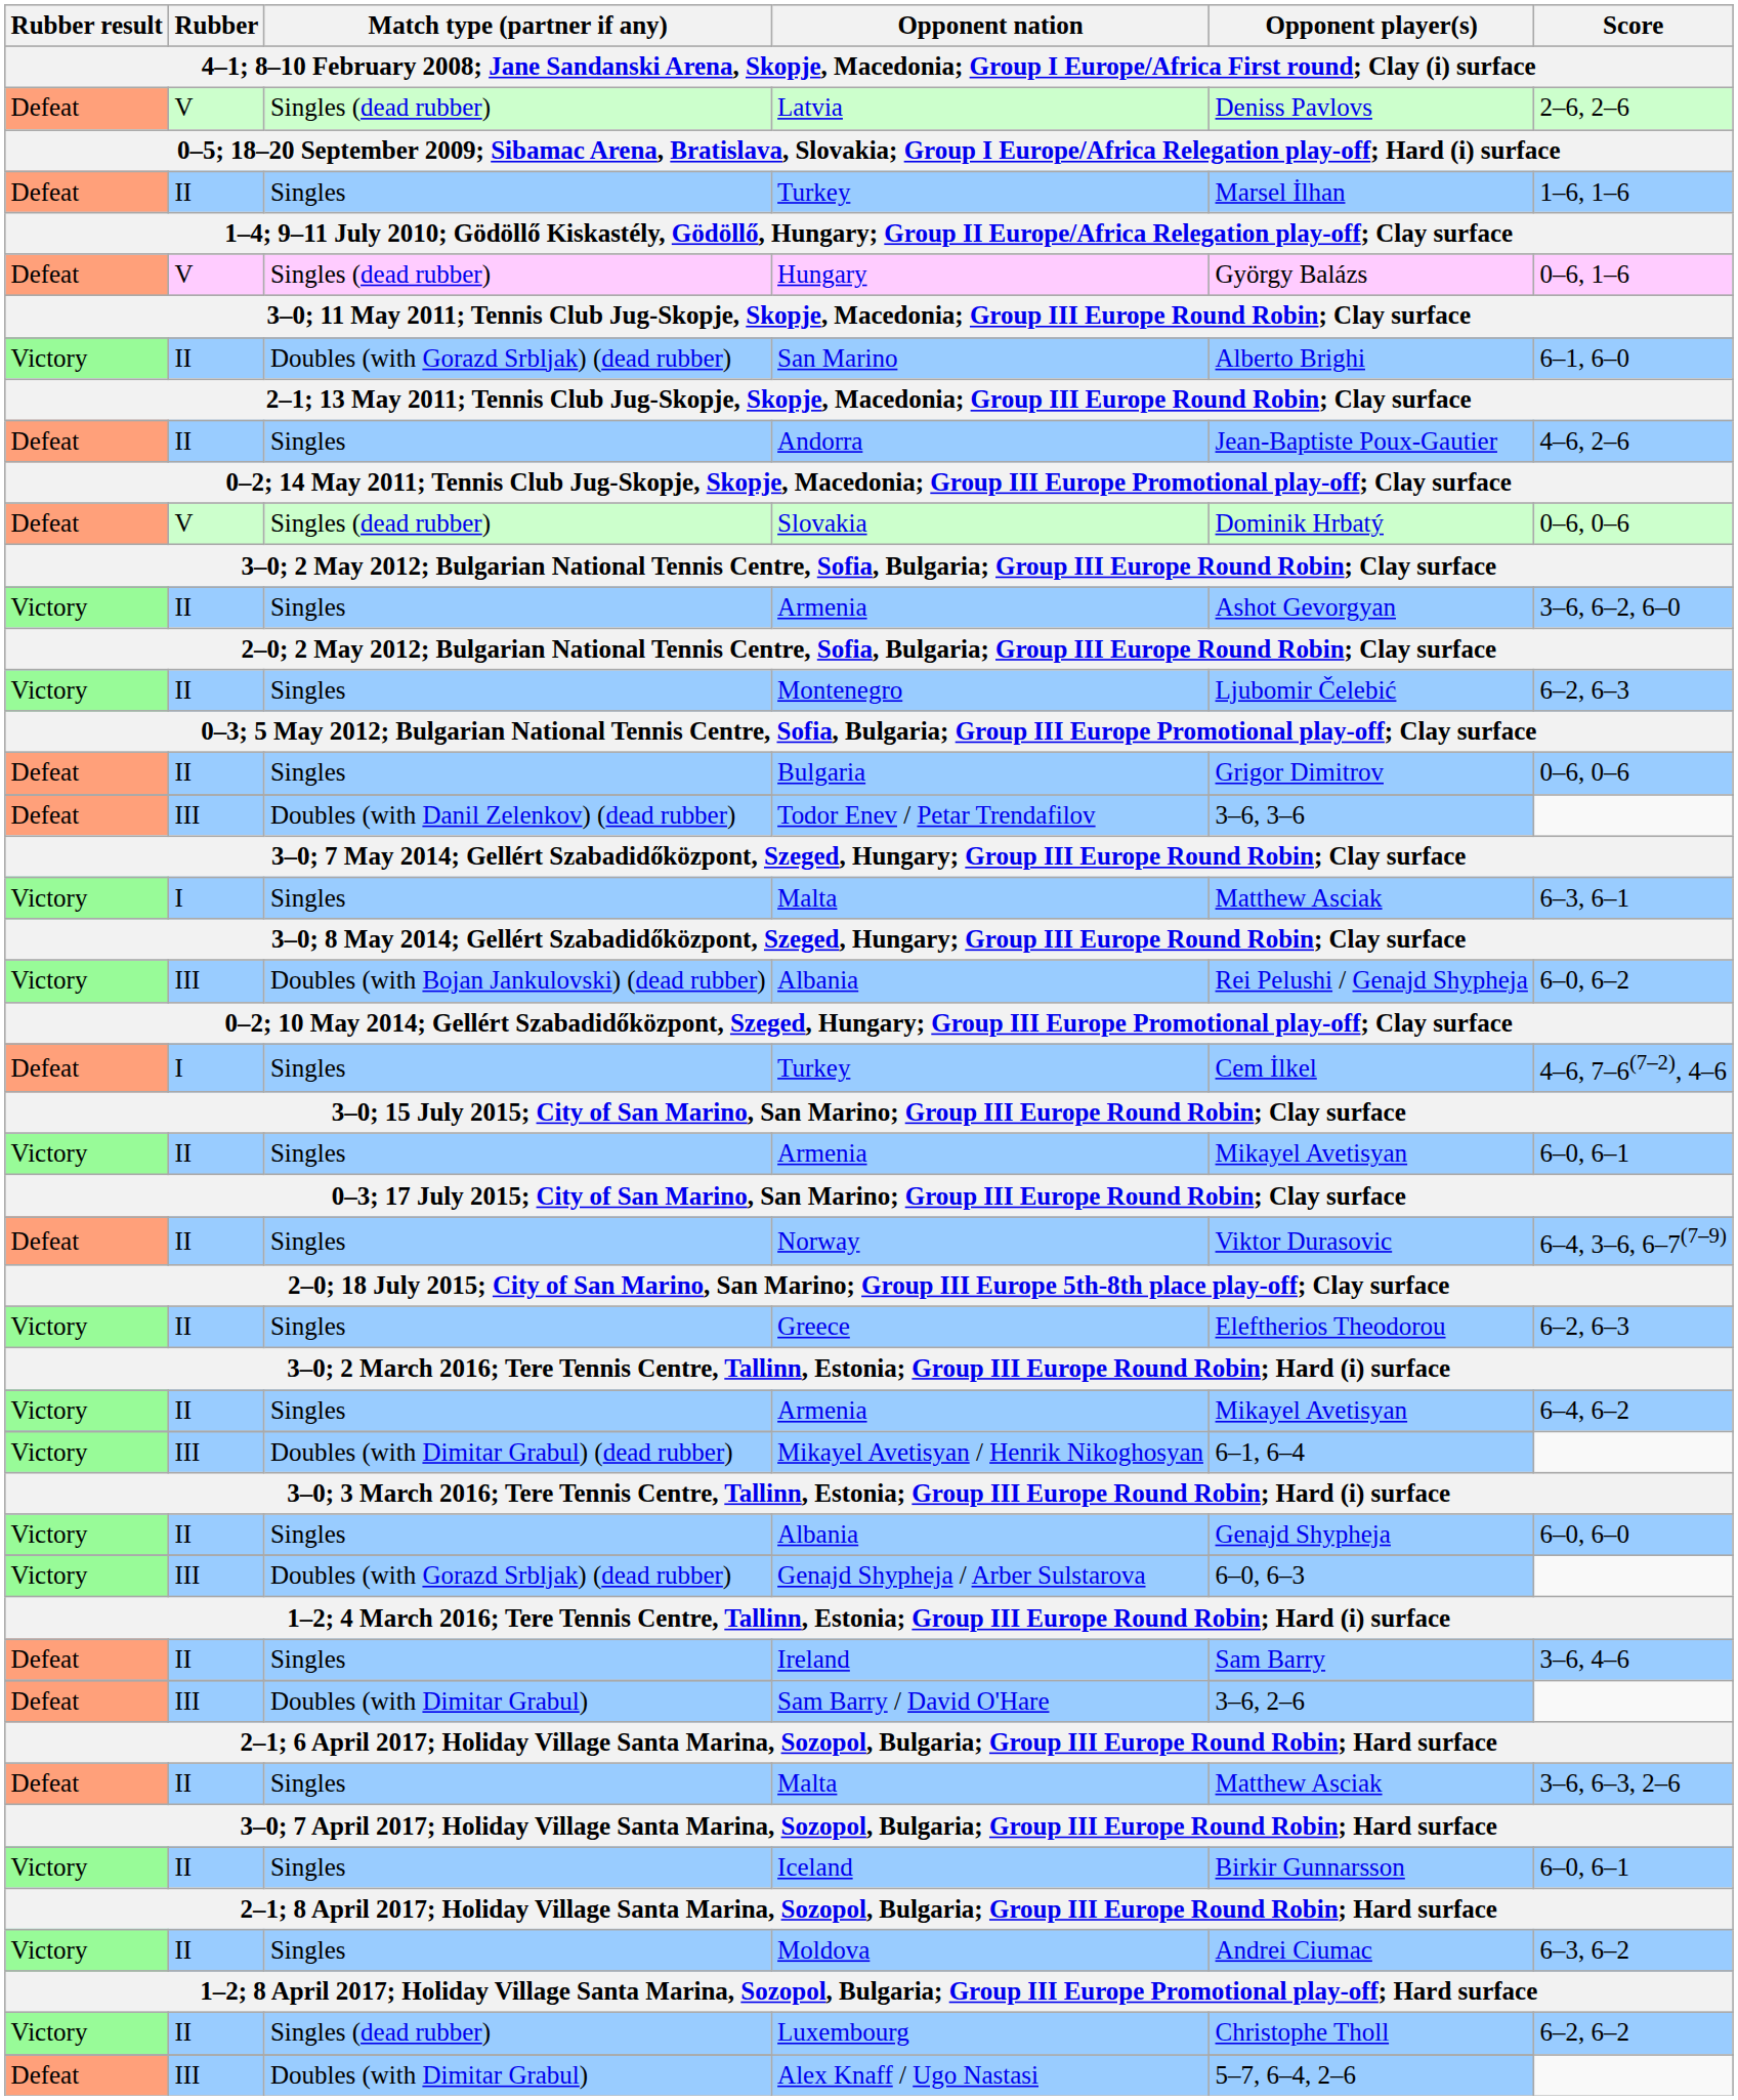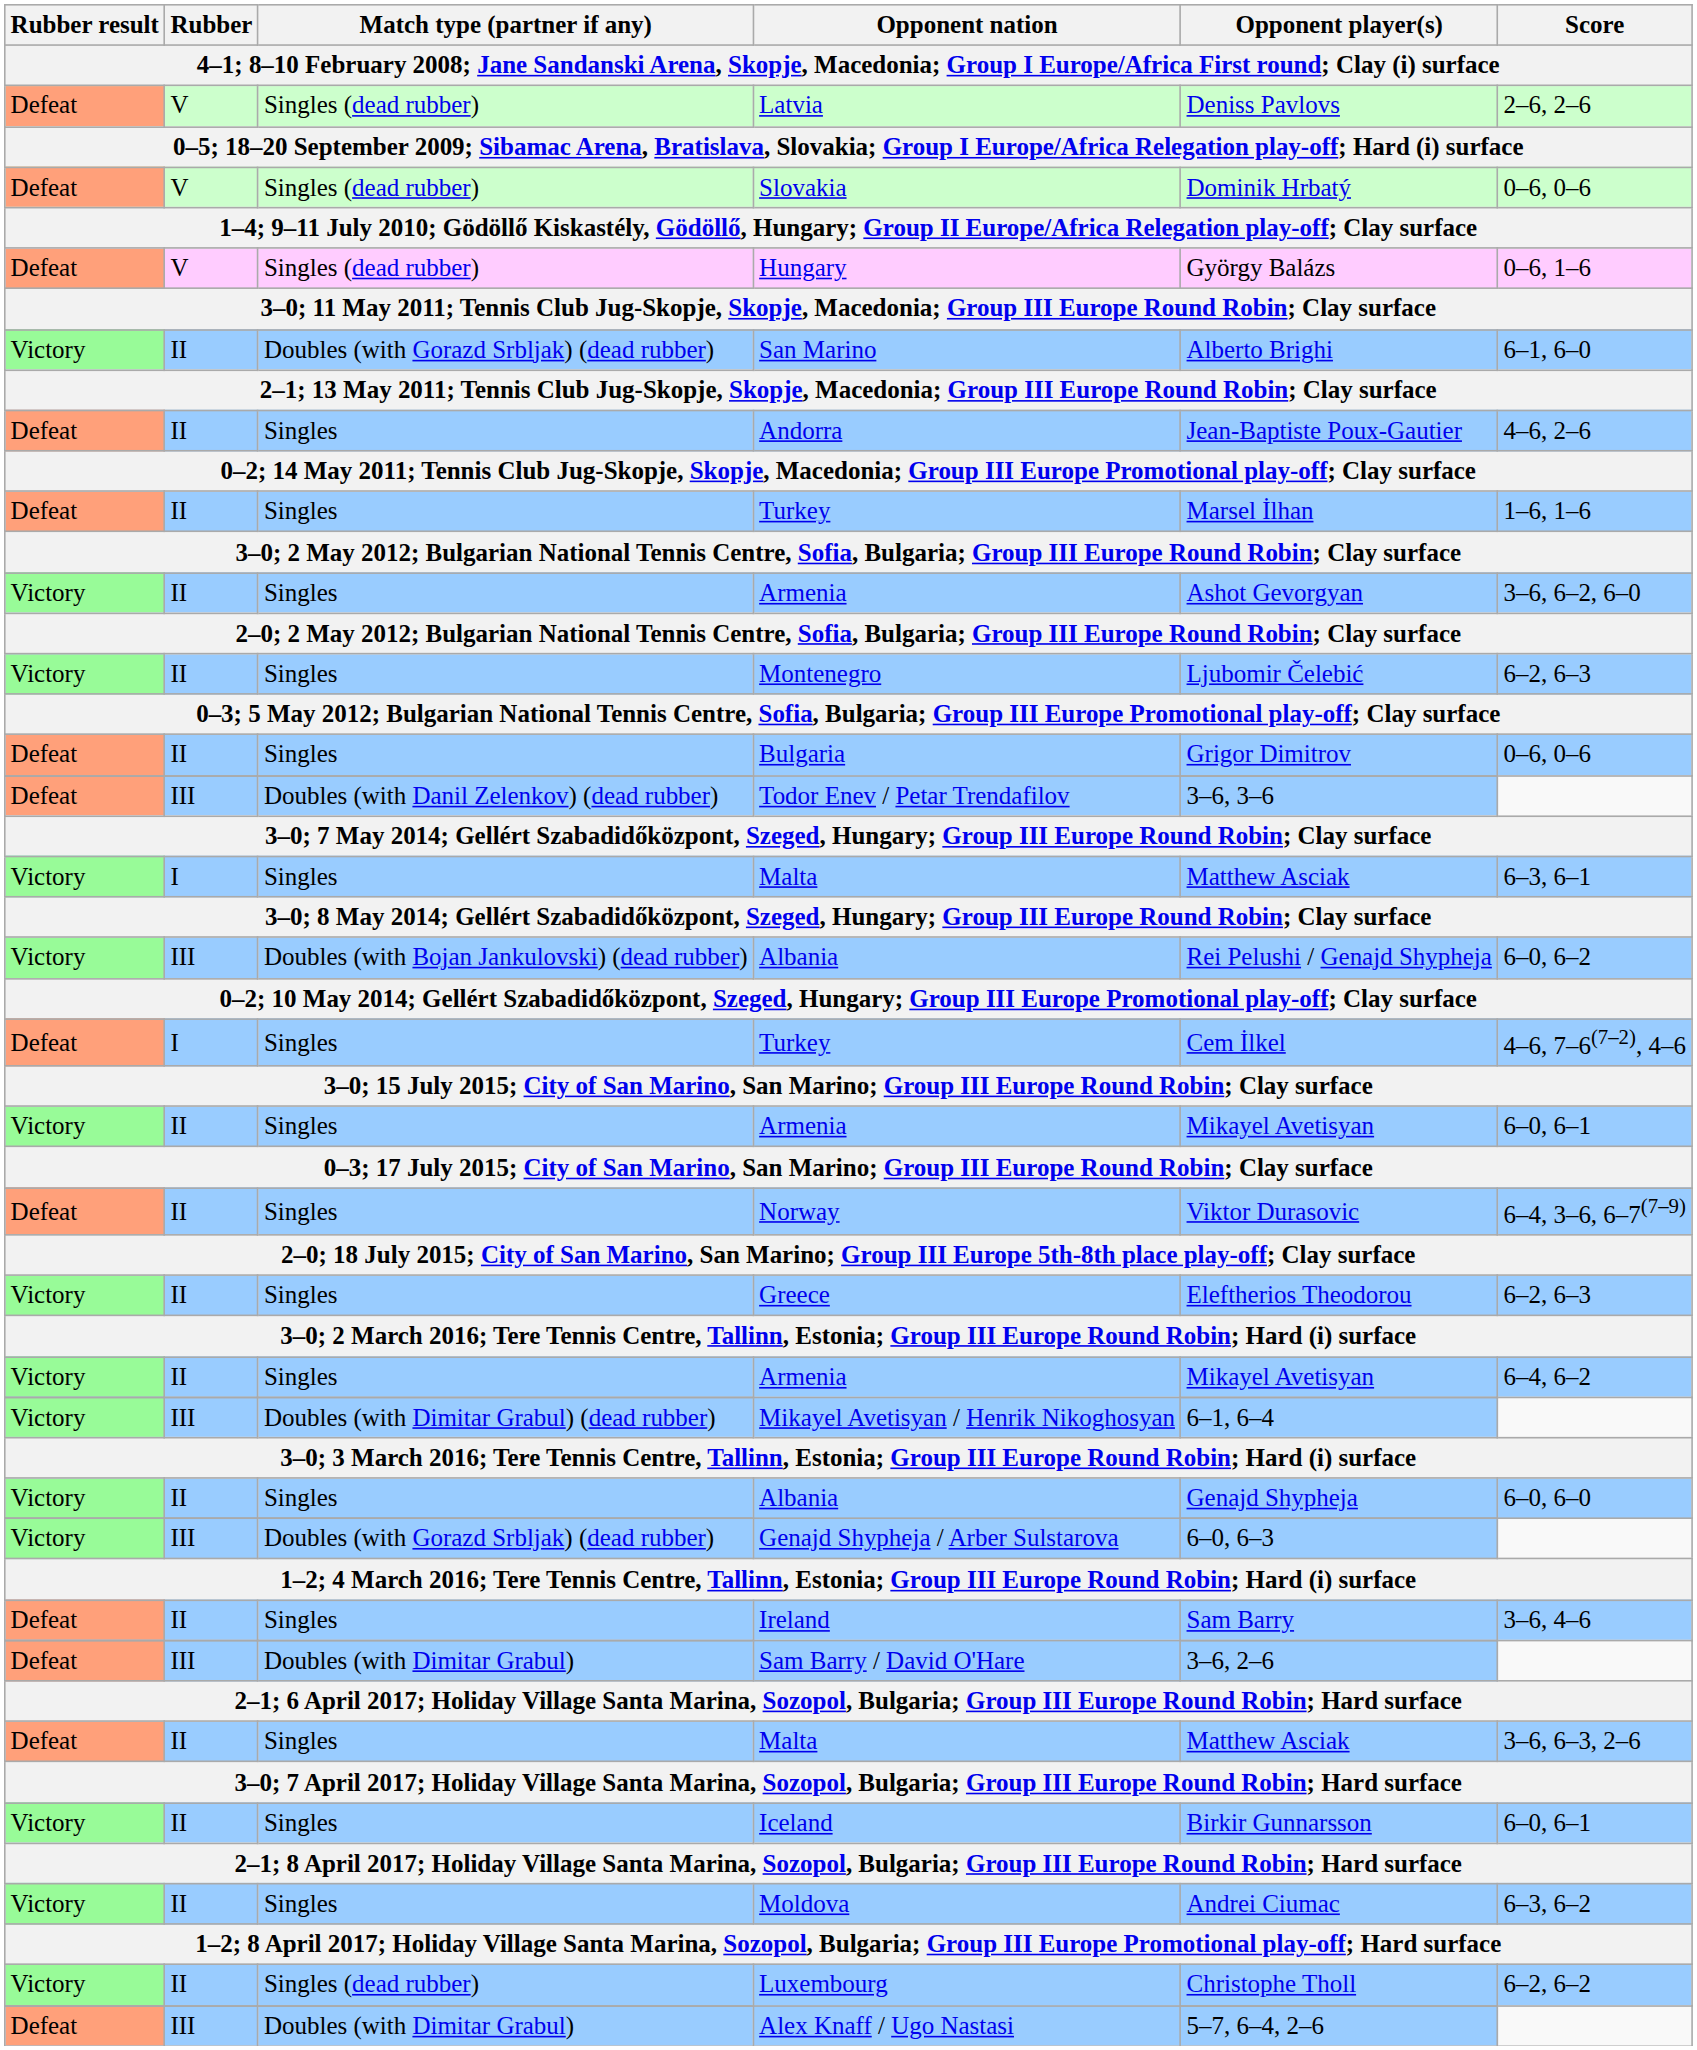rows swapped: Slovakia <-> II / Turkey
